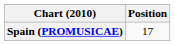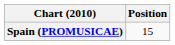Spain (PROMUSICAE) | Position: 17 -> 15
